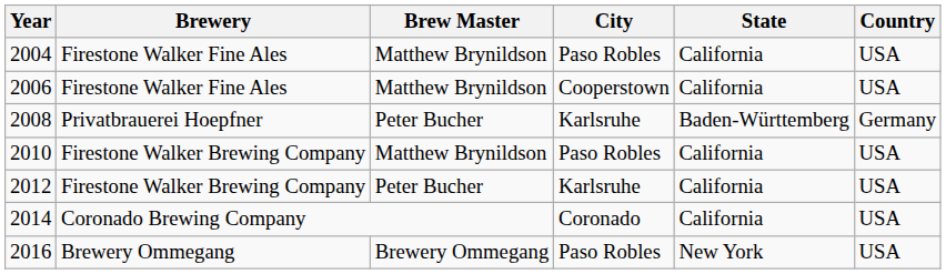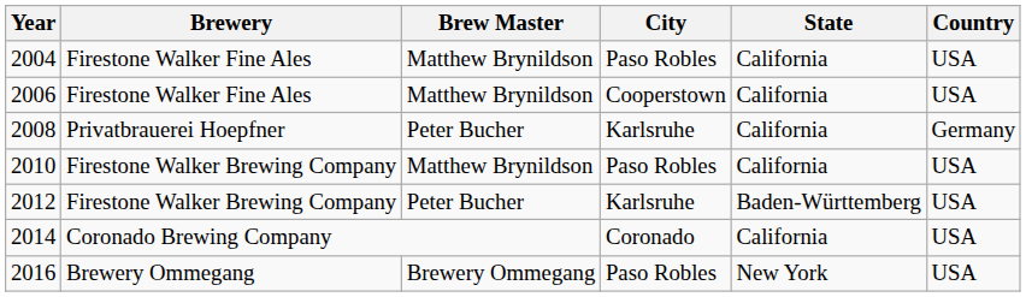2008 | State: Baden-Württemberg -> California
2012 | State: California -> Baden-Württemberg
